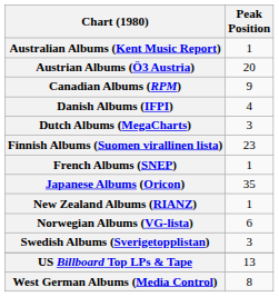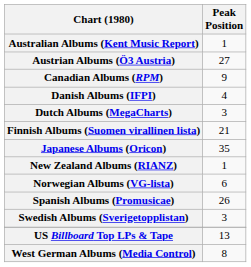Austrian Albums (Ö3 Austria) | Peak Position: 20 -> 27
Finnish Albums (Suomen virallinen lista) | Peak Position: 23 -> 21
- row: French Albums (SNEP) | 1
+ row: Spanish Albums (Promusicae) | 26
